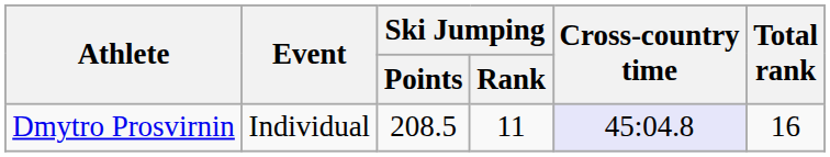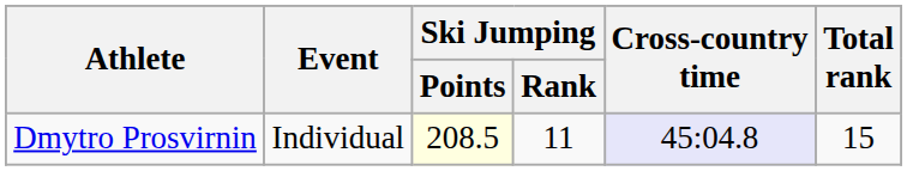Dmytro Prosvirnin | Ski Jumping / Points: no background -> lightyellow background
Dmytro Prosvirnin | Total rank: 16 -> 15
